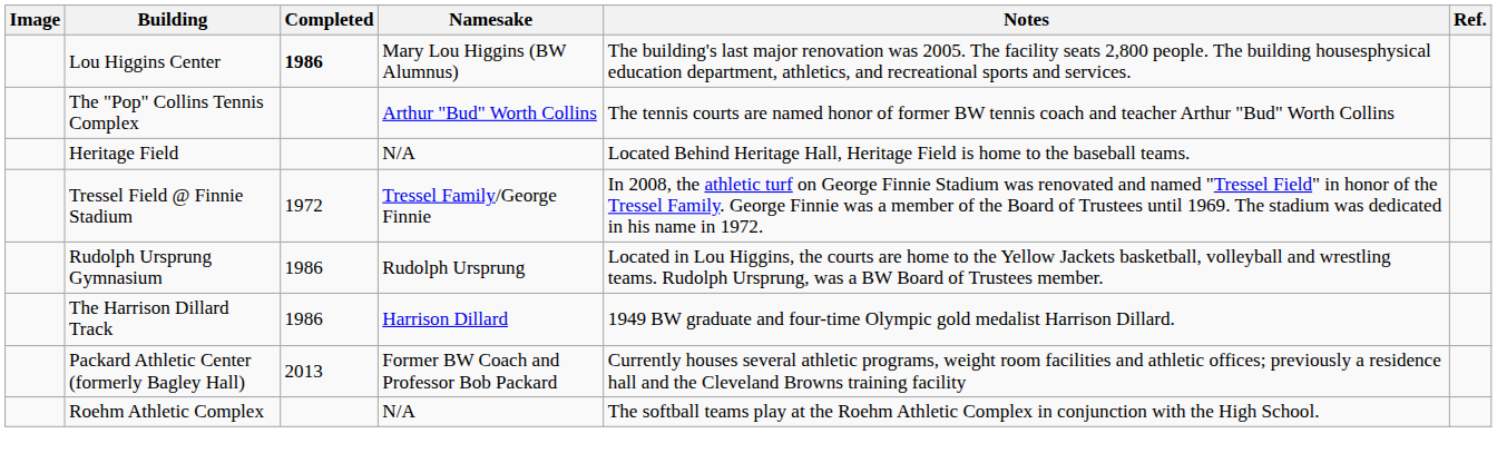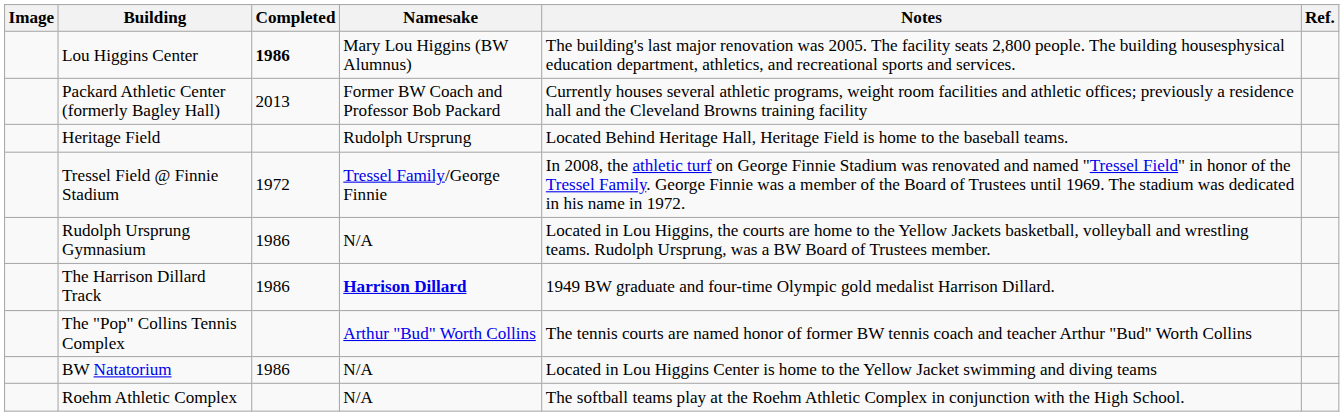rows swapped: The "Pop" Collins Tennis Complex <-> Packard Athletic Center (formerly Bagley Hall)
Heritage Field | Namesake: N/A -> Rudolph Ursprung
Rudolph Ursprung Gymnasium | Namesake: Rudolph Ursprung -> N/A
The Harrison Dillard Track | Namesake: normal -> bold
+ row: BW Natatorium | 1986 | N/A | Located in Lou Higgins Center is home to the Yellow Jacket swimming and diving teams
